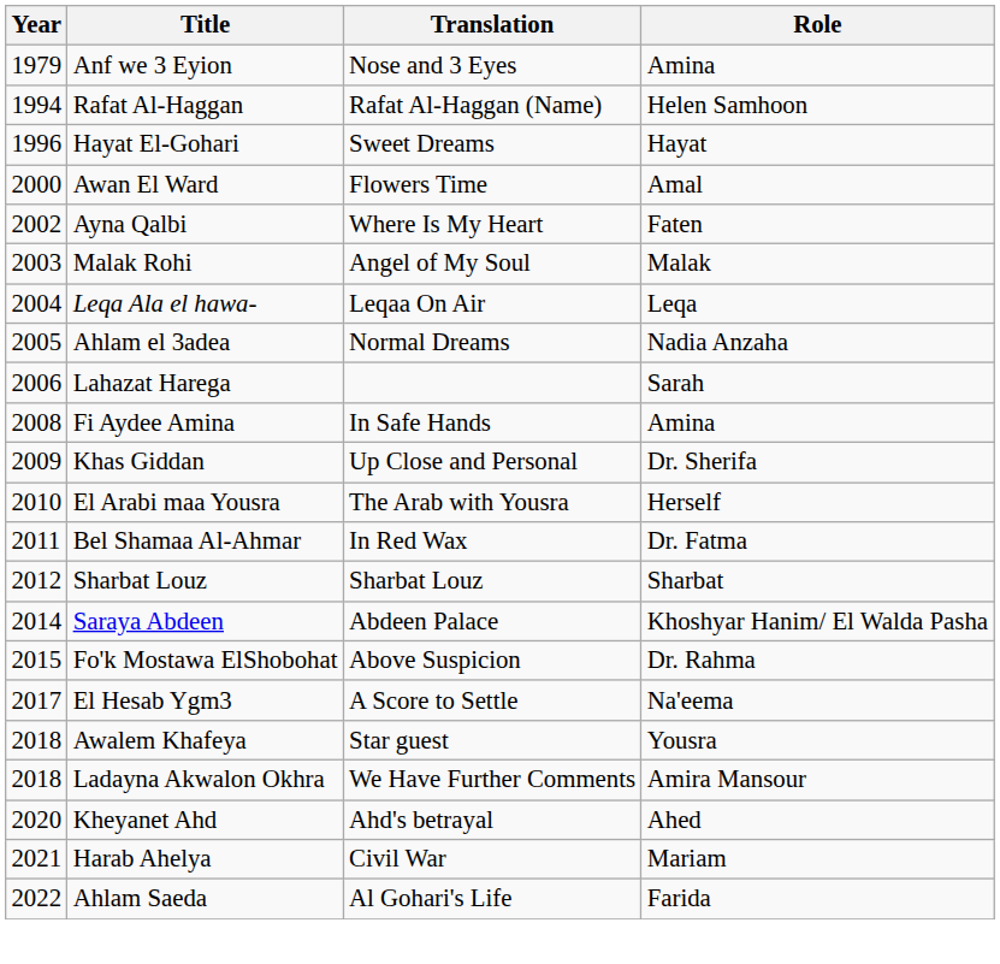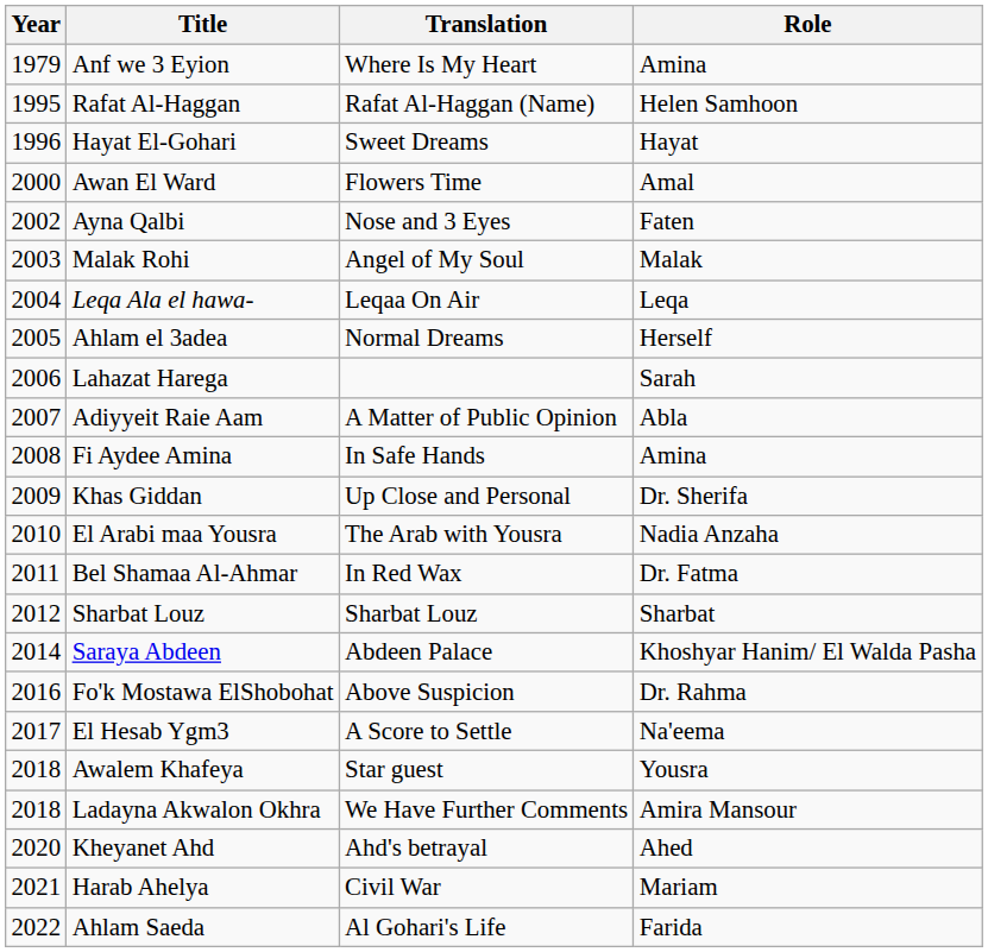Anf we 3 Eyion | Translation: Nose and 3 Eyes -> Where Is My Heart
Rafat Al-Haggan | Year: 1994 -> 1995
Ayna Qalbi | Translation: Where Is My Heart -> Nose and 3 Eyes
Ahlam el 3adea | Role: Nadia Anzaha -> Herself
+ row: 2007 | Adiyyeit Raie Aam | A Matter of Public Opinion | Abla
El Arabi maa Yousra | Role: Herself -> Nadia Anzaha
Fo'k Mostawa ElShobohat | Year: 2015 -> 2016
